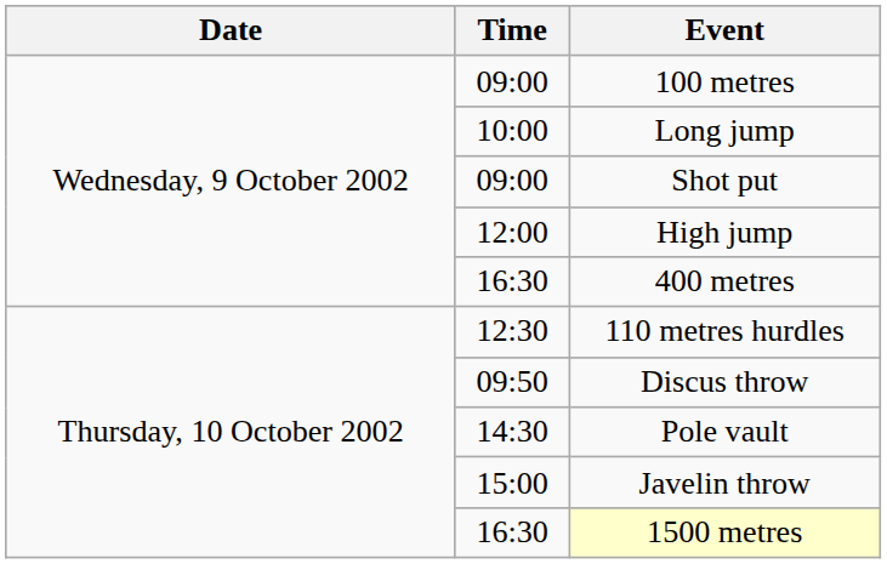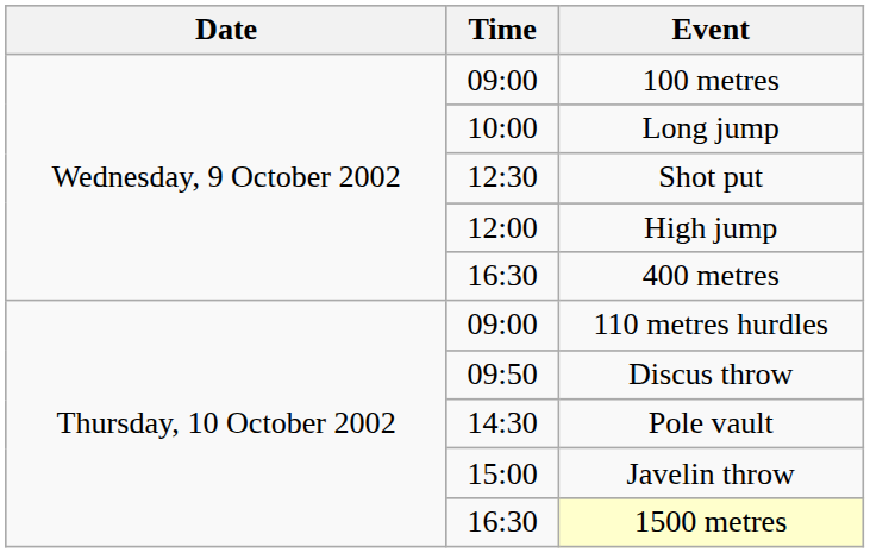Shot put | Time: 09:00 -> 12:30
110 metres hurdles | Time: 12:30 -> 09:00
